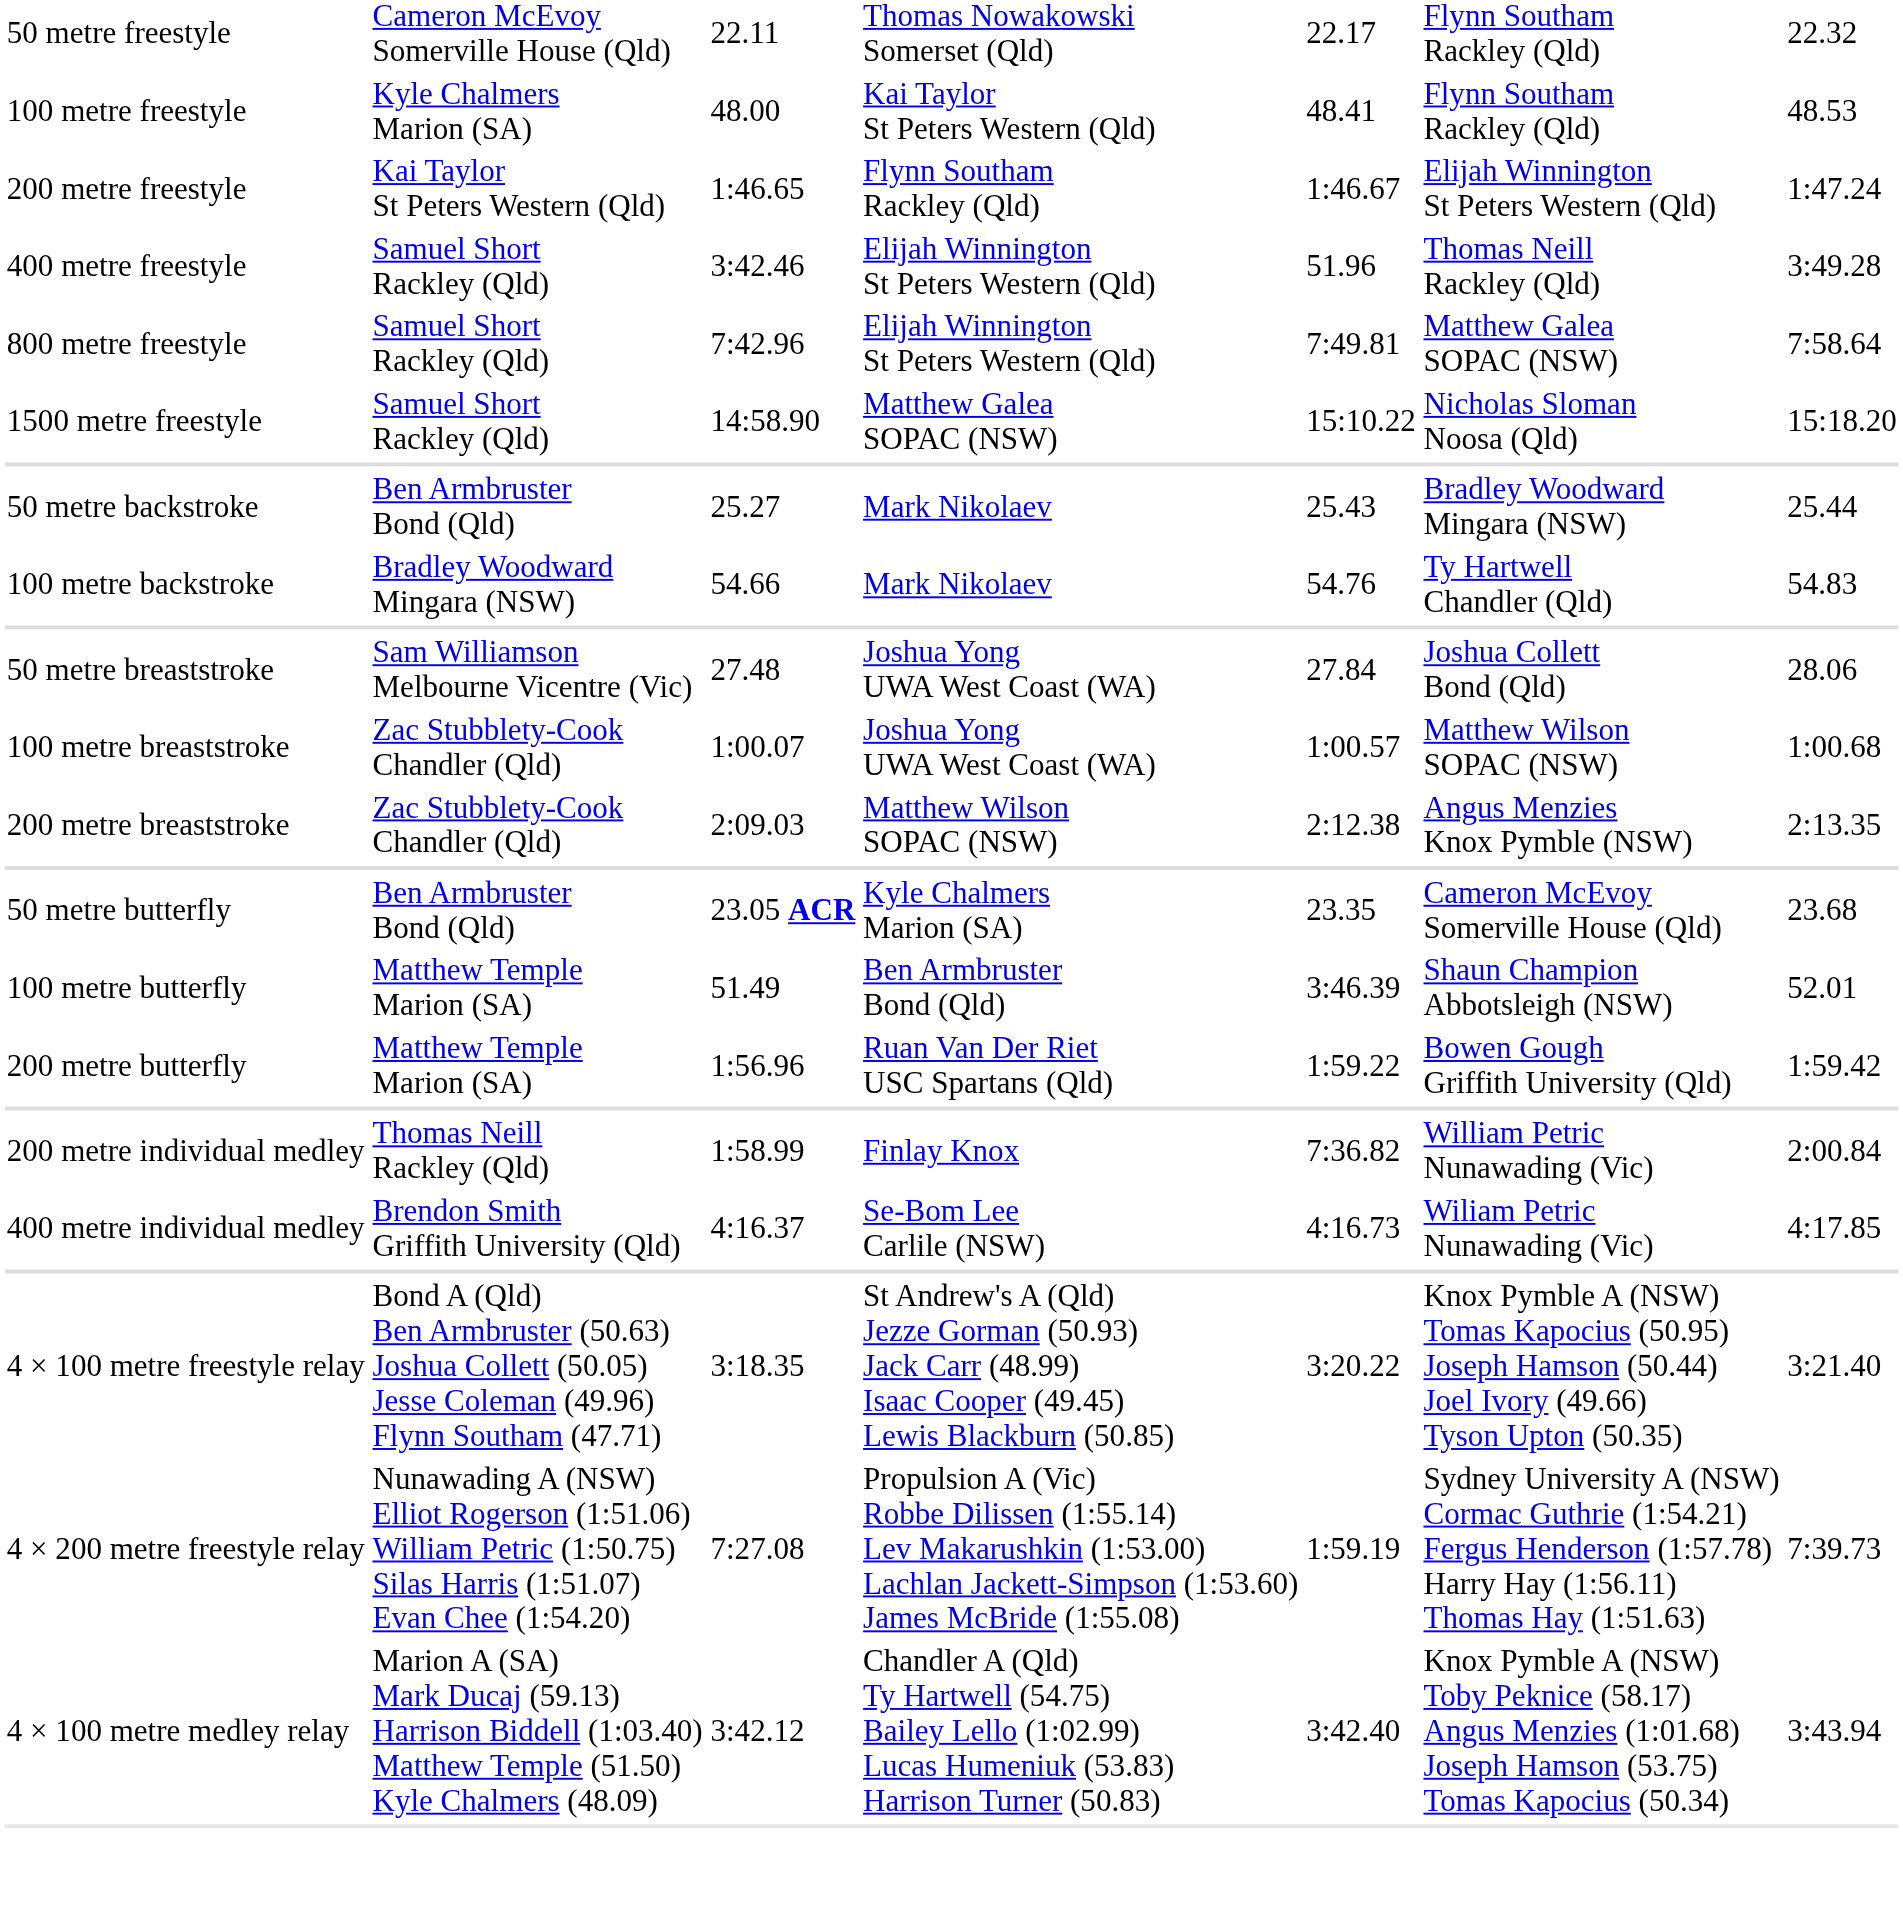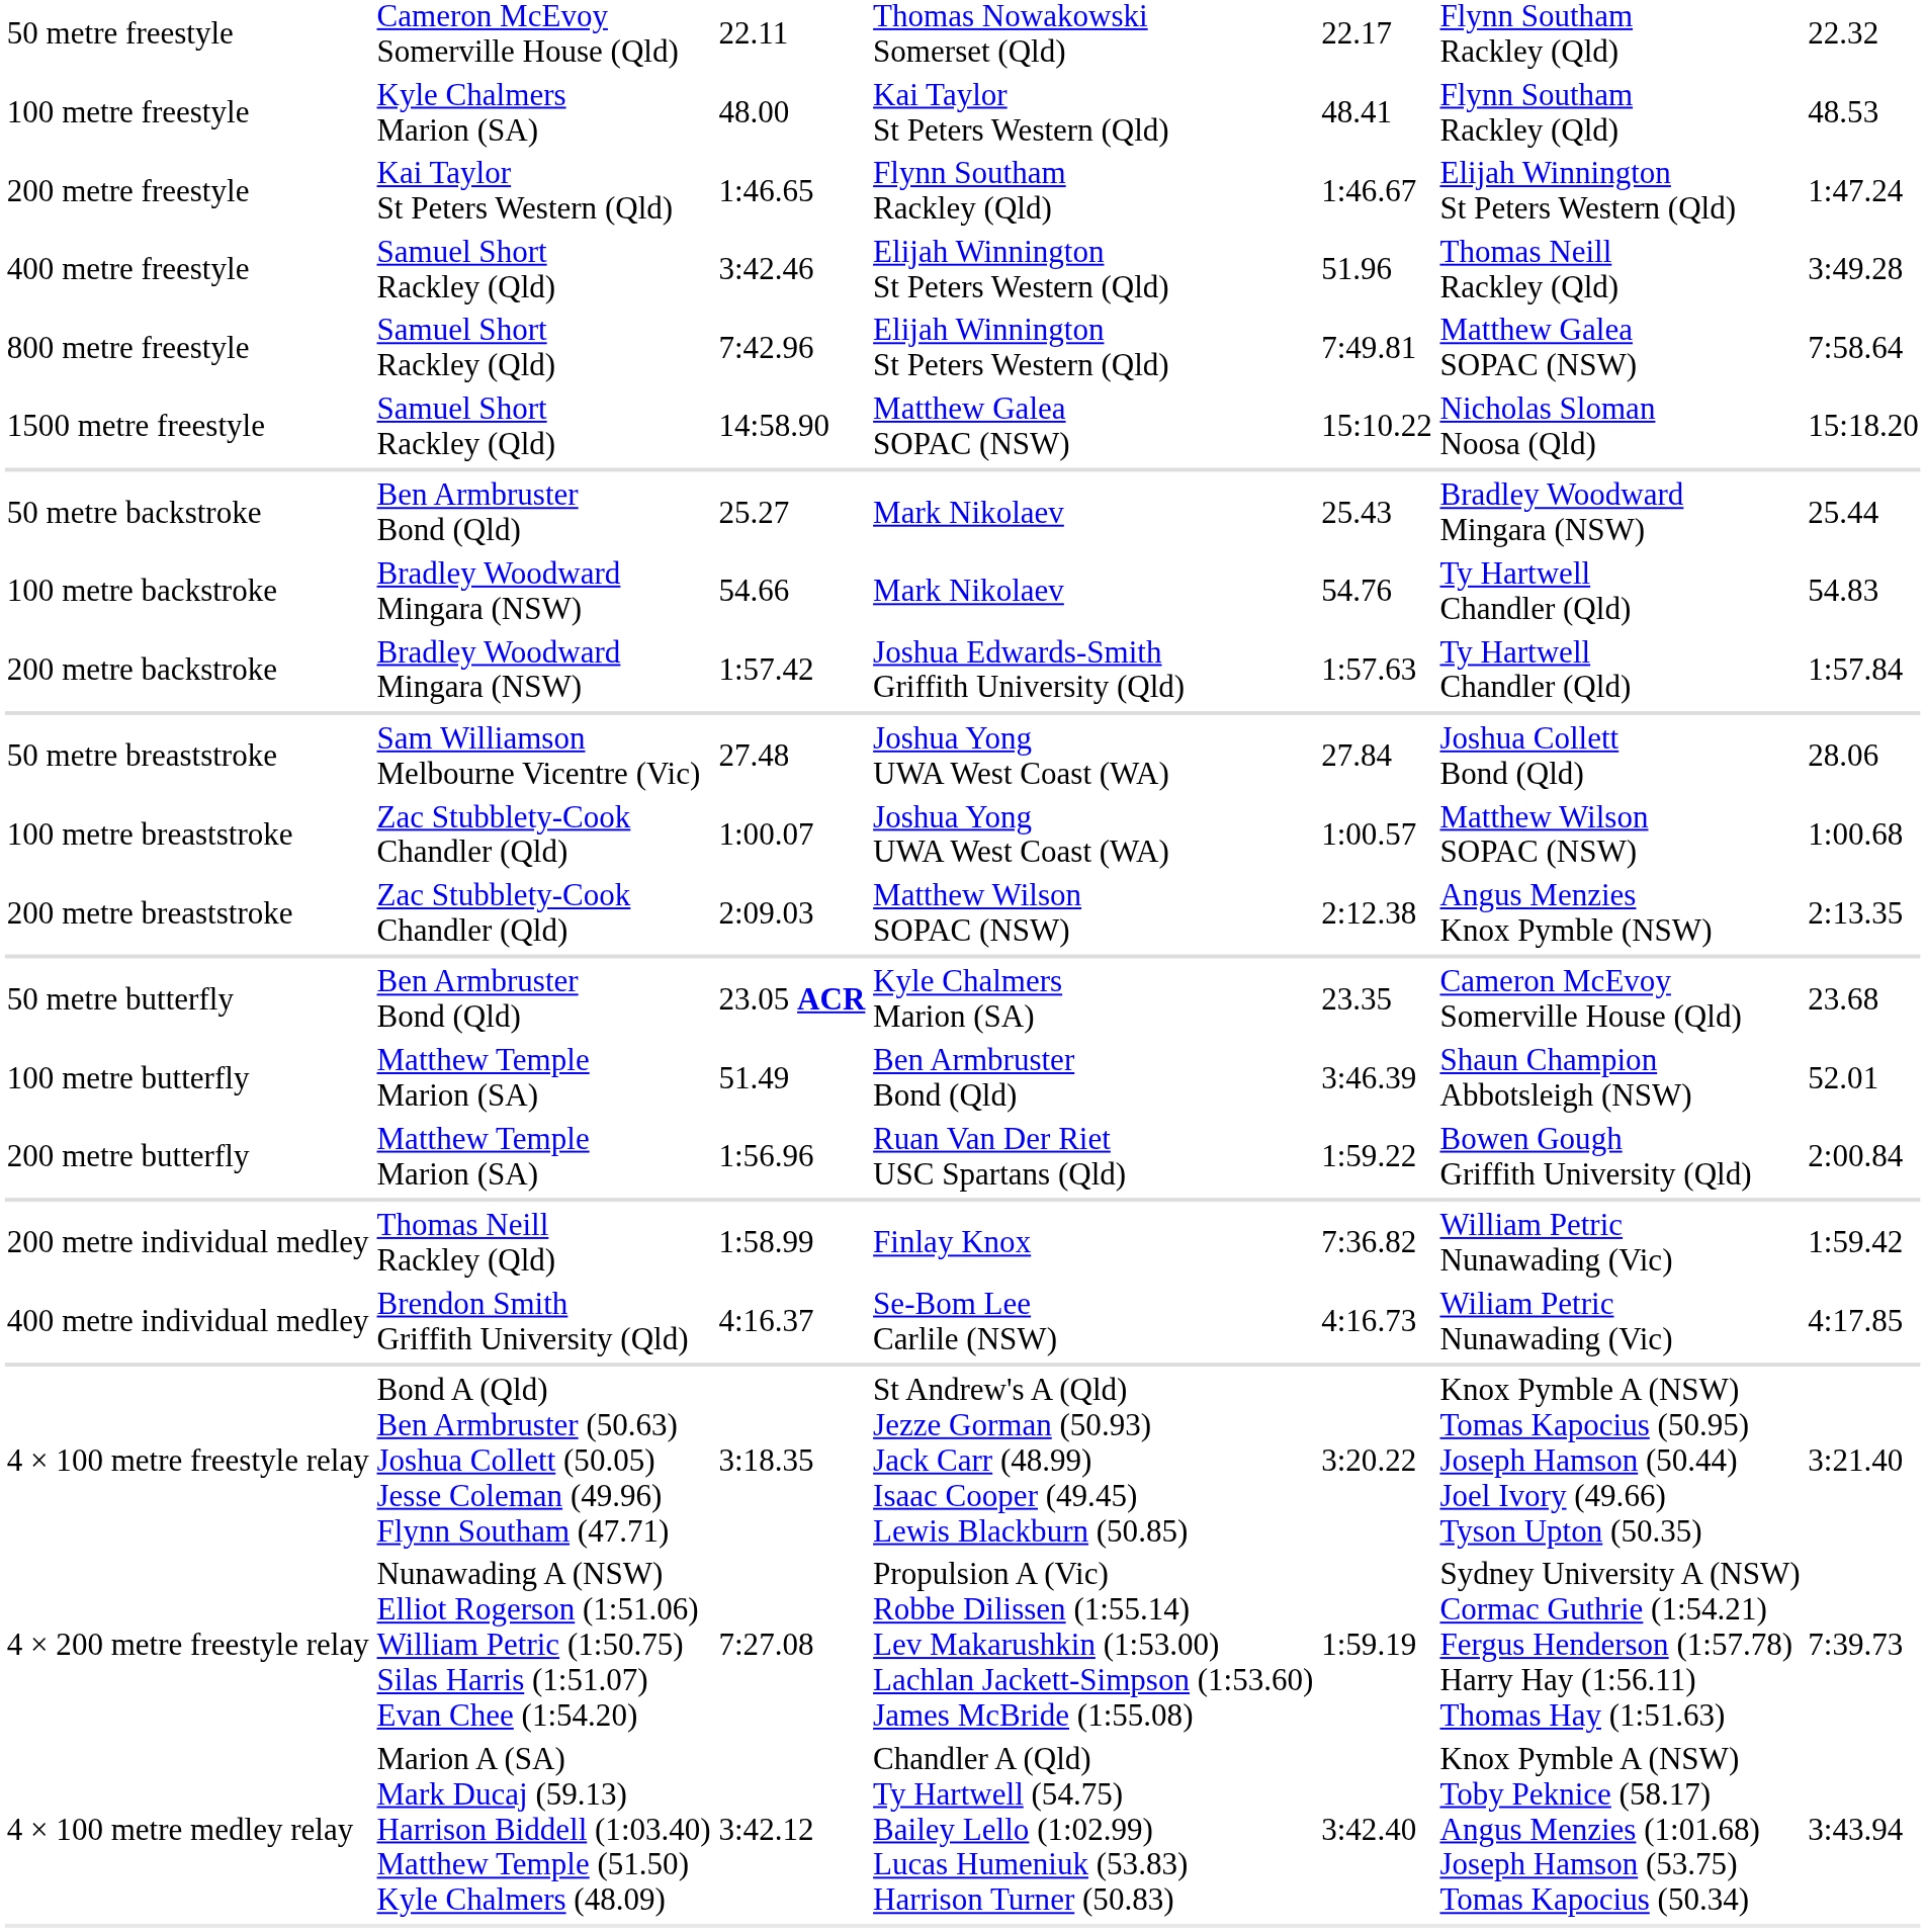+ row: 200 metre backstroke | Bradley Woodward Mingara (NSW) | 1:57.42 | Joshua Edwards-Smith Griffith University (Qld) | 1:57.63 | Ty Hartwell Chandler (Qld) | 1:57.84
200 metre butterfly | column 7: 1:59.42 -> 2:00.84
200 metre individual medley | column 7: 2:00.84 -> 1:59.42
